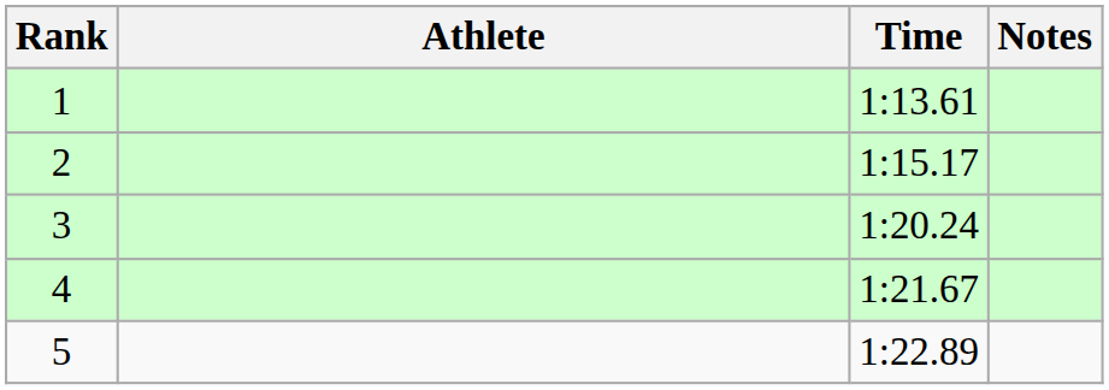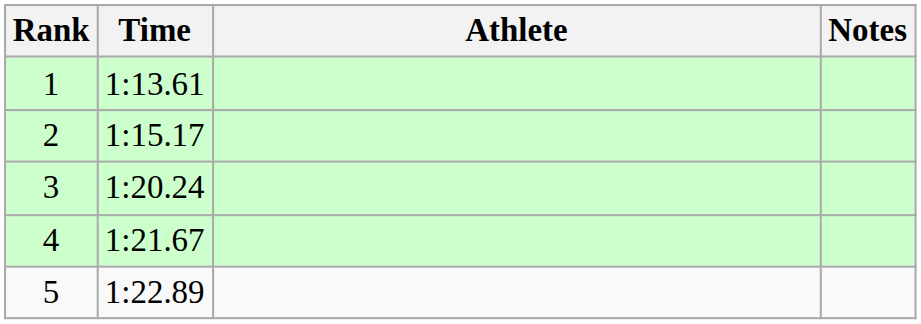columns swapped: Athlete <-> Time
